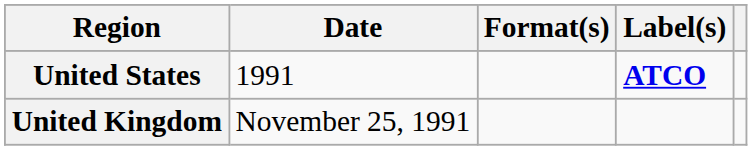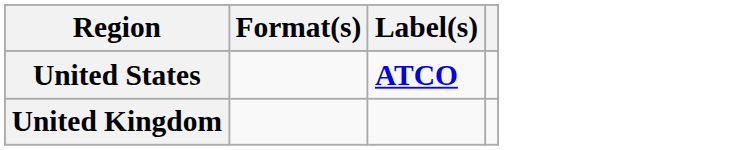- column: Date | 1991 | November 25, 1991
